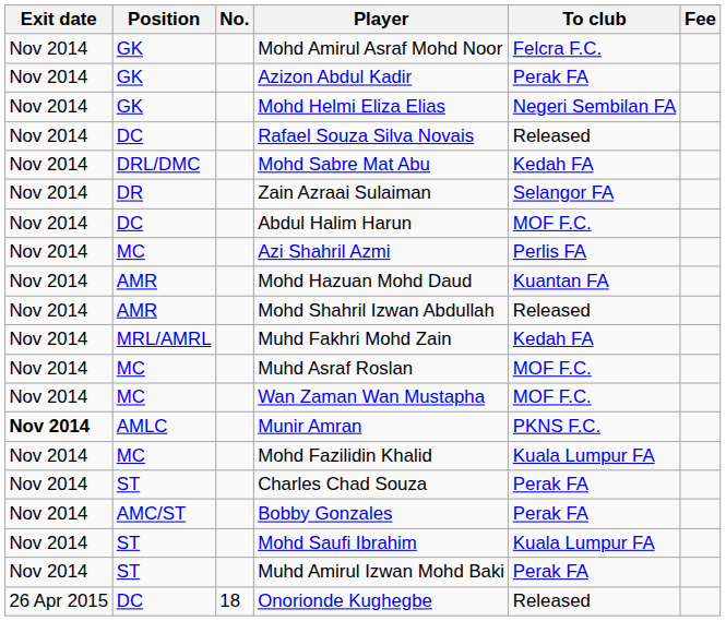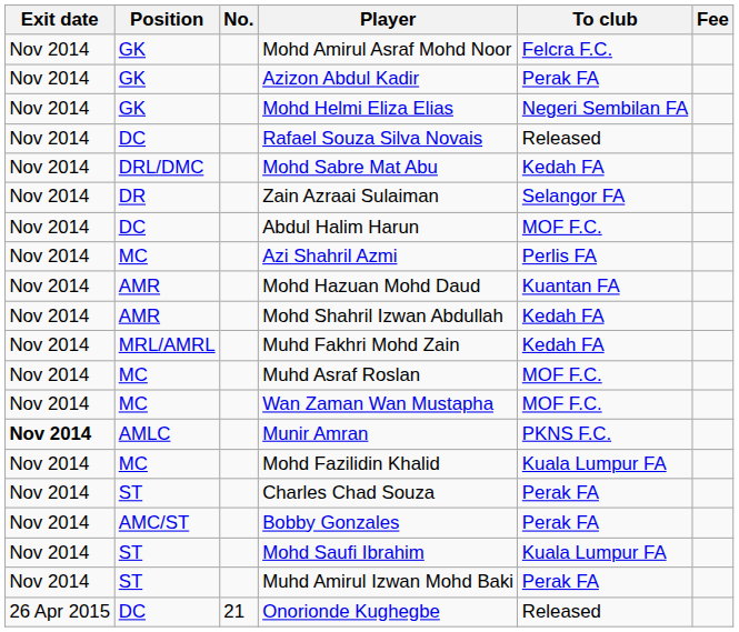Mohd Shahril Izwan Abdullah | To club: Released -> Kedah FA
Onorionde Kughegbe | No.: 18 -> 21
